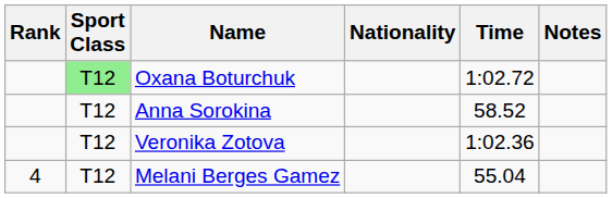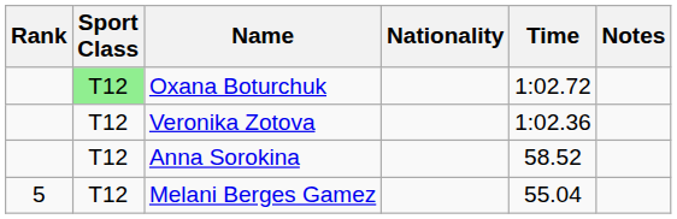rows swapped: Anna Sorokina <-> Veronika Zotova
Melani Berges Gamez | Rank: 4 -> 5
